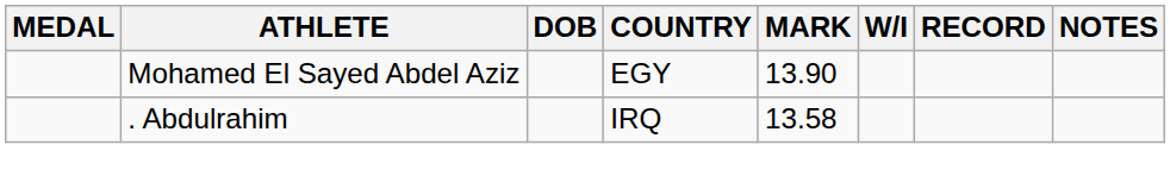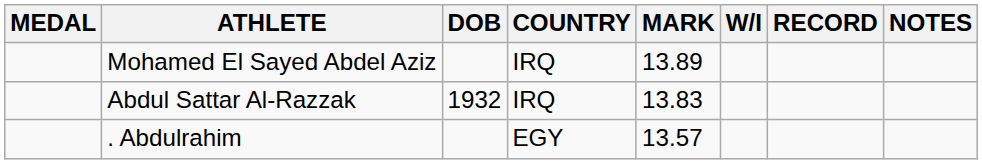Mohamed El Sayed Abdel Aziz | COUNTRY: EGY -> IRQ
Mohamed El Sayed Abdel Aziz | MARK: 13.90 -> 13.89
+ row: Abdul Sattar Al-Razzak | 1932 | IRQ | 13.83
. Abdulrahim | COUNTRY: IRQ -> EGY
. Abdulrahim | MARK: 13.58 -> 13.57
